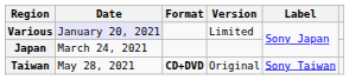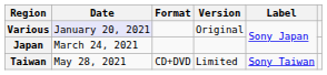Various | Version: Limited -> Original
Taiwan | Format: bold -> normal
Taiwan | Version: Original -> Limited
